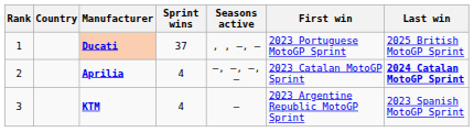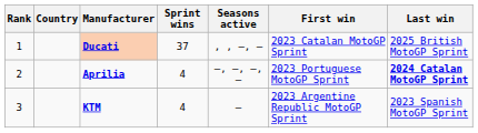Ducati | First win: 2023 Portuguese MotoGP Sprint -> 2023 Catalan MotoGP Sprint
Aprilia | First win: 2023 Catalan MotoGP Sprint -> 2023 Portuguese MotoGP Sprint
